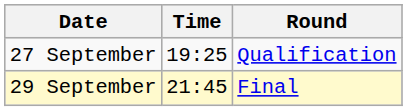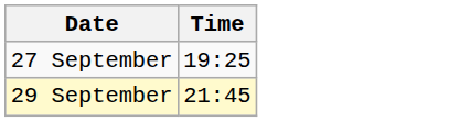- column: Round | Qualification | Final
